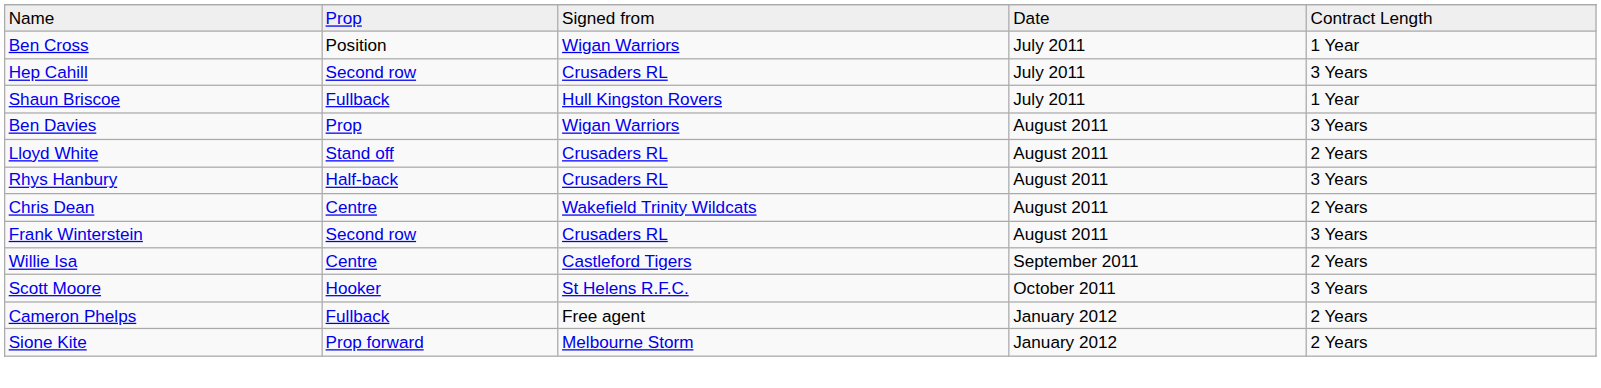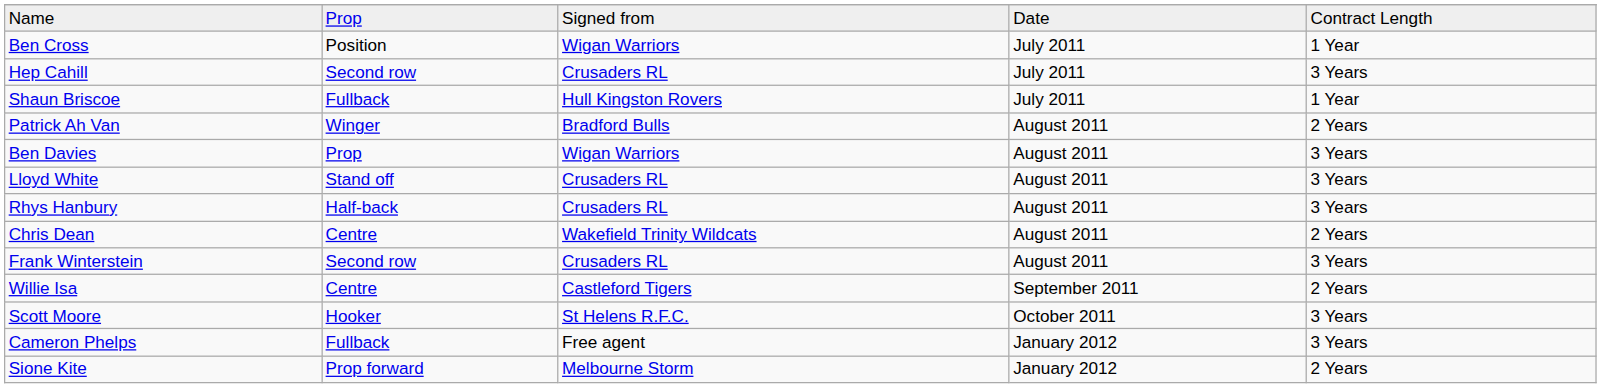+ row: Patrick Ah Van | Winger | Bradford Bulls | August 2011 | 2 Years
Lloyd White | column 5: 2 Years -> 3 Years
Cameron Phelps | column 5: 2 Years -> 3 Years
